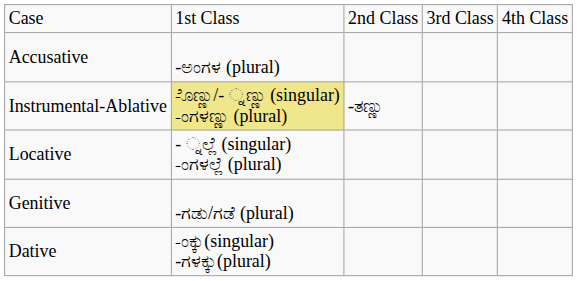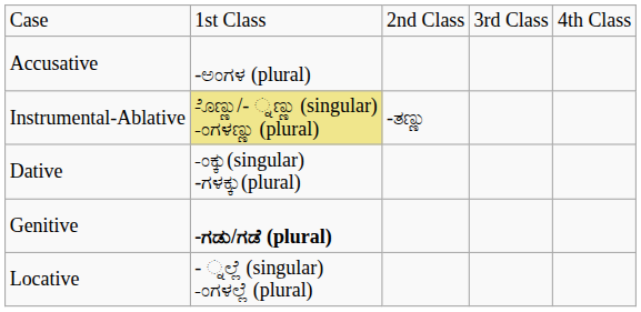rows swapped: Dative <-> Locative
Genitive | column 2: normal -> bold
